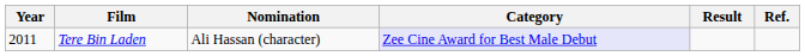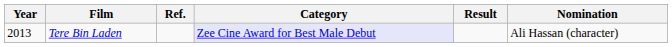columns swapped: Nomination <-> Ref.
Tere Bin Laden | Year: 2011 -> 2013
